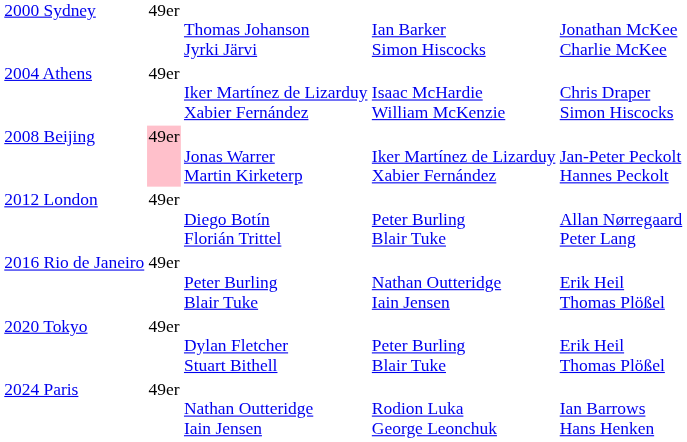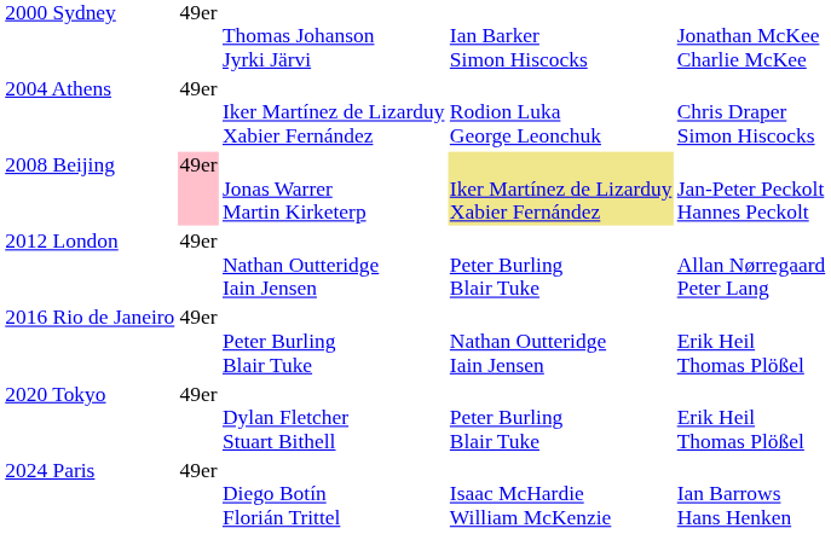2004 Athens | column 4: Isaac McHardie William McKenzie -> Rodion Luka George Leonchuk
2008 Beijing | column 4: no background -> khaki background
2012 London | column 3: Diego Botín Florián Trittel -> Nathan Outteridge Iain Jensen
2024 Paris | column 3: Nathan Outteridge Iain Jensen -> Diego Botín Florián Trittel
2024 Paris | column 4: Rodion Luka George Leonchuk -> Isaac McHardie William McKenzie
